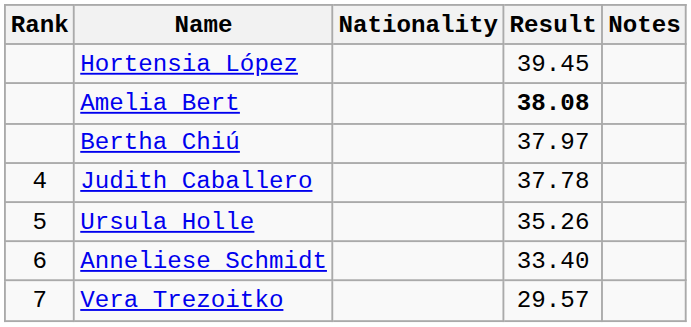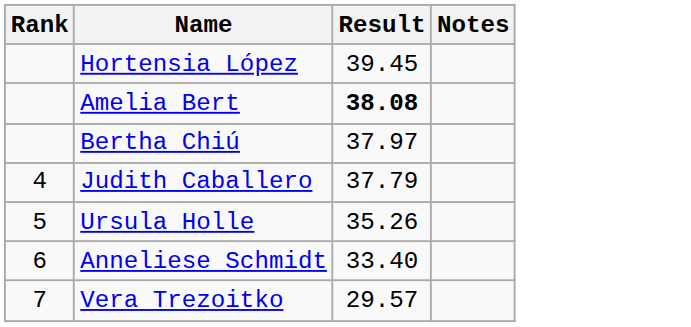- column: Nationality
Judith Caballero | Result: 37.78 -> 37.79
